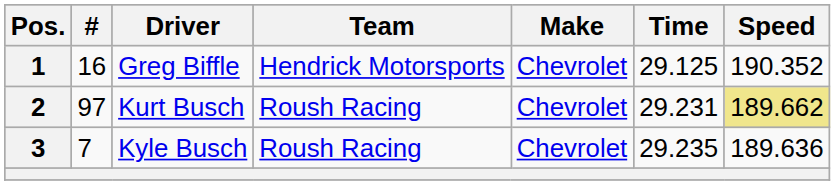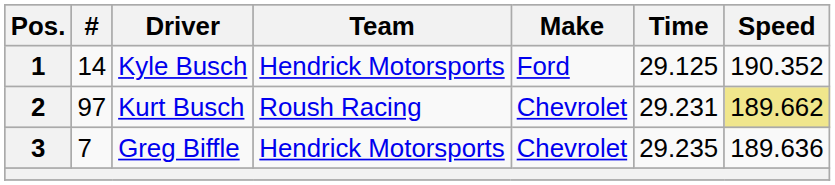1 | #: 16 -> 14
1 | Driver: Greg Biffle -> Kyle Busch
1 | Make: Chevrolet -> Ford
3 | Driver: Kyle Busch -> Greg Biffle
3 | Team: Roush Racing -> Hendrick Motorsports
